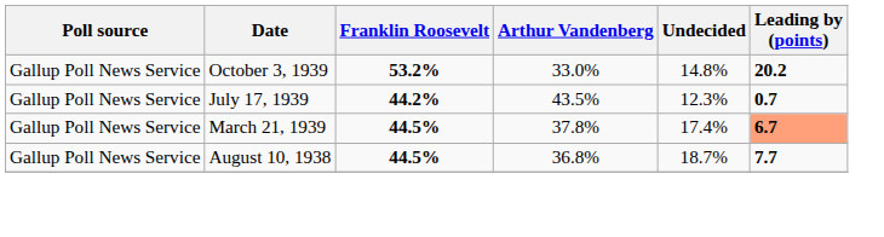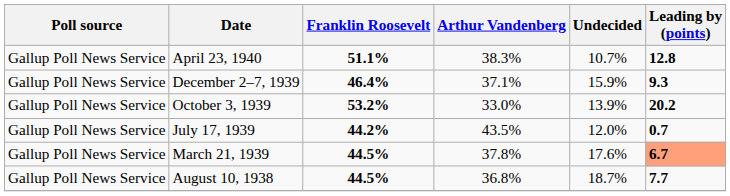+ row: Gallup Poll News Service | April 23, 1940 | 51.1% | 38.3% | 10.7% | 12.8
+ row: Gallup Poll News Service | December 2–7, 1939 | 46.4% | 37.1% | 15.9% | 9.3
October 3, 1939 | Undecided: 14.8% -> 13.9%
July 17, 1939 | Undecided: 12.3% -> 12.0%
March 21, 1939 | Undecided: 17.4% -> 17.6%
